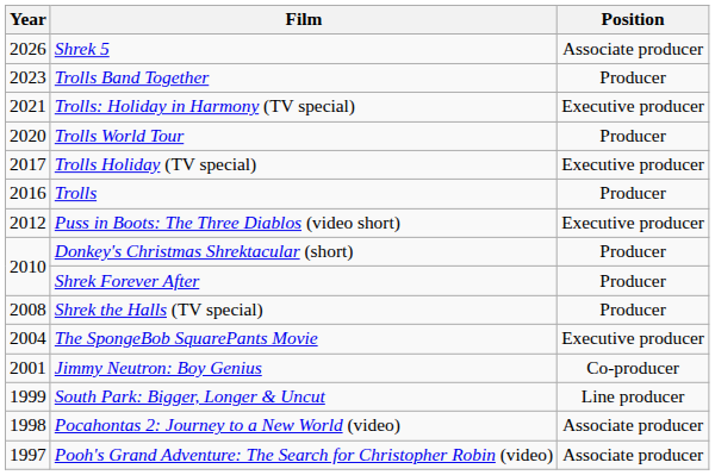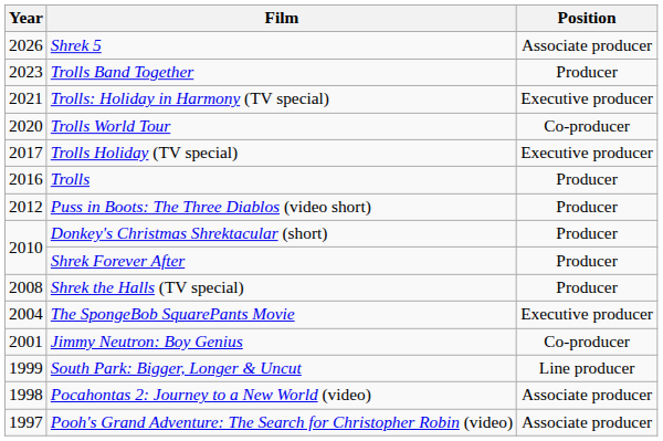Trolls World Tour | Position: Producer -> Co-producer
Puss in Boots: The Three Diablos (video short) | Position: Executive producer -> Producer
